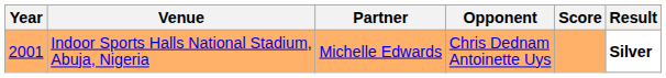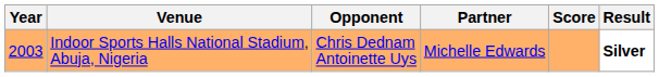columns swapped: Partner <-> Opponent
Indoor Sports Halls National Stadium, Abuja, Nigeria | Year: 2001 -> 2003
